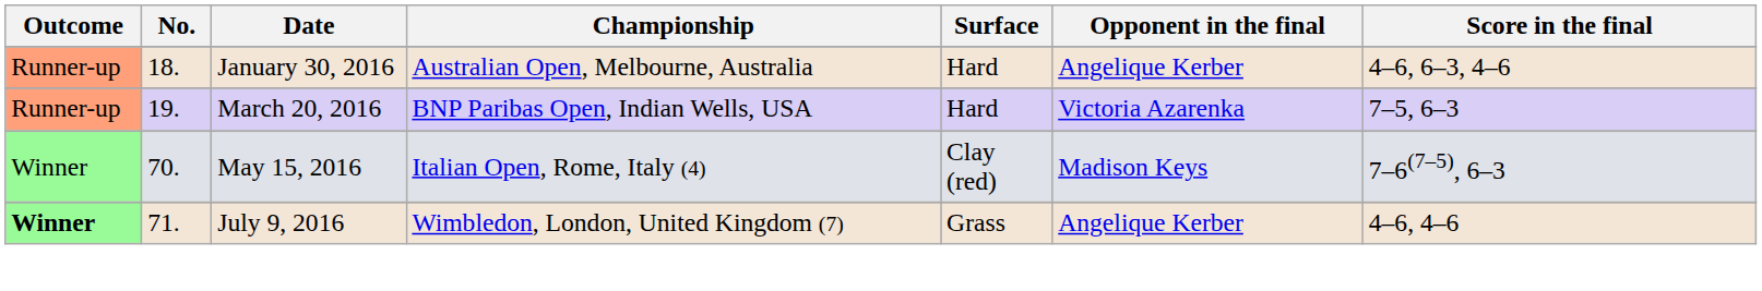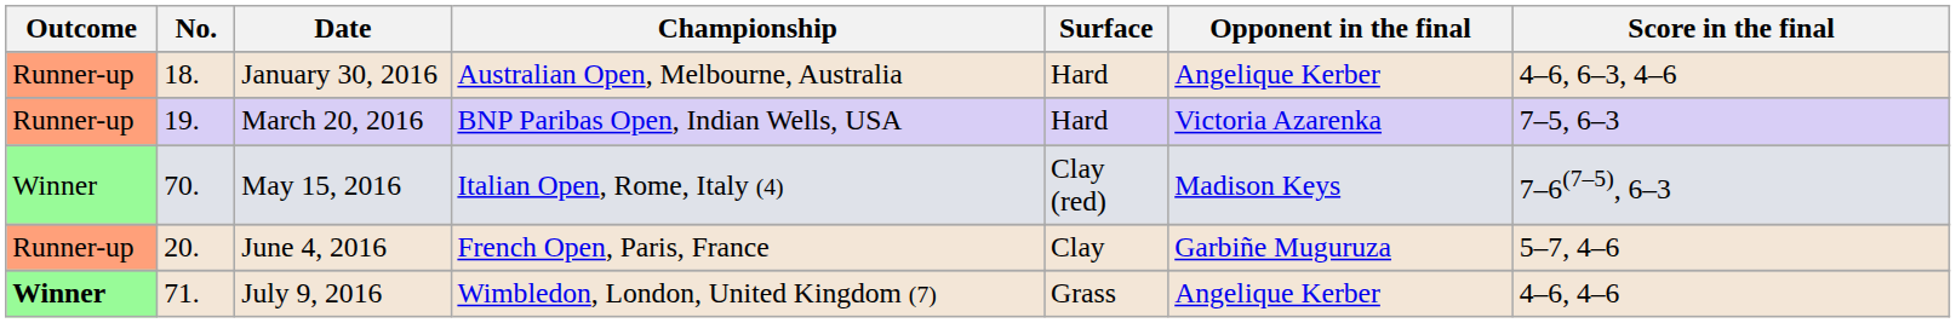+ row: Runner-up | 20. | June 4, 2016 | French Open, Paris, France | Clay | Garbiñe Muguruza | 5–7, 4–6
